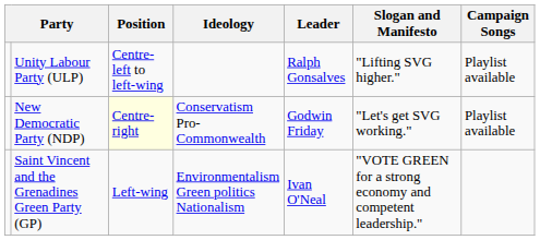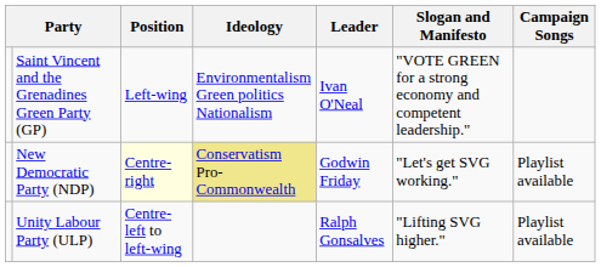rows swapped: Unity Labour Party (ULP) <-> Saint Vincent and the Grenadines Green Party (GP)
New Democratic Party (NDP) | Ideology: no background -> khaki background
